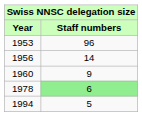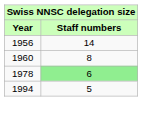- row: 1953 | 96
1960 | Staff numbers: 9 -> 8
